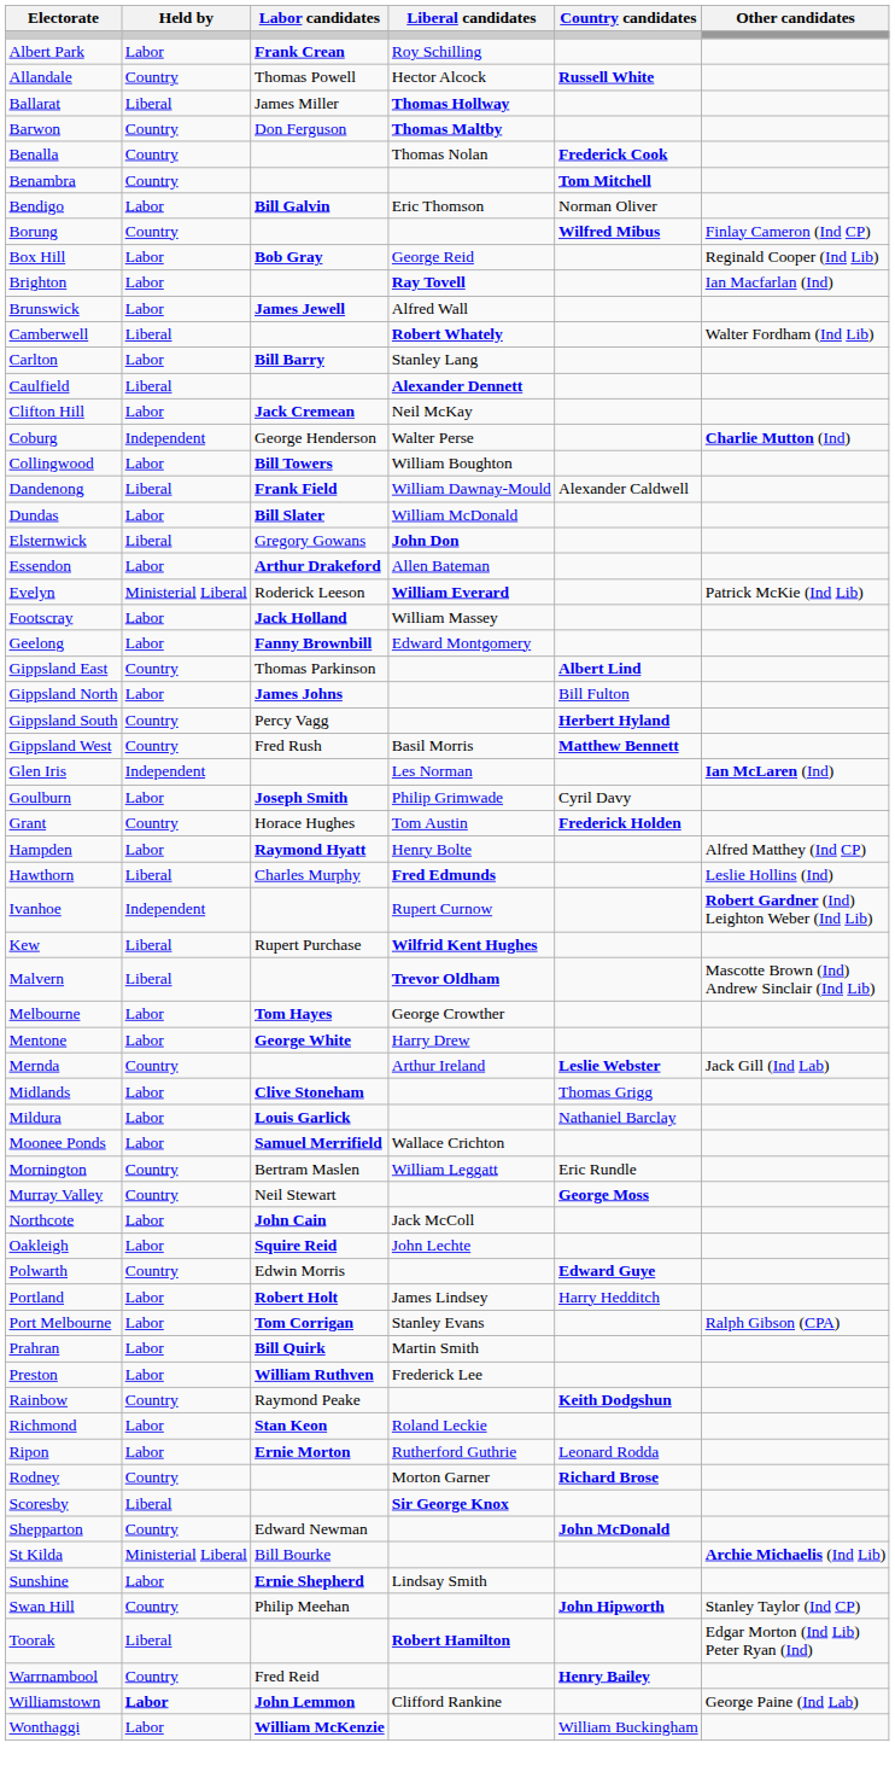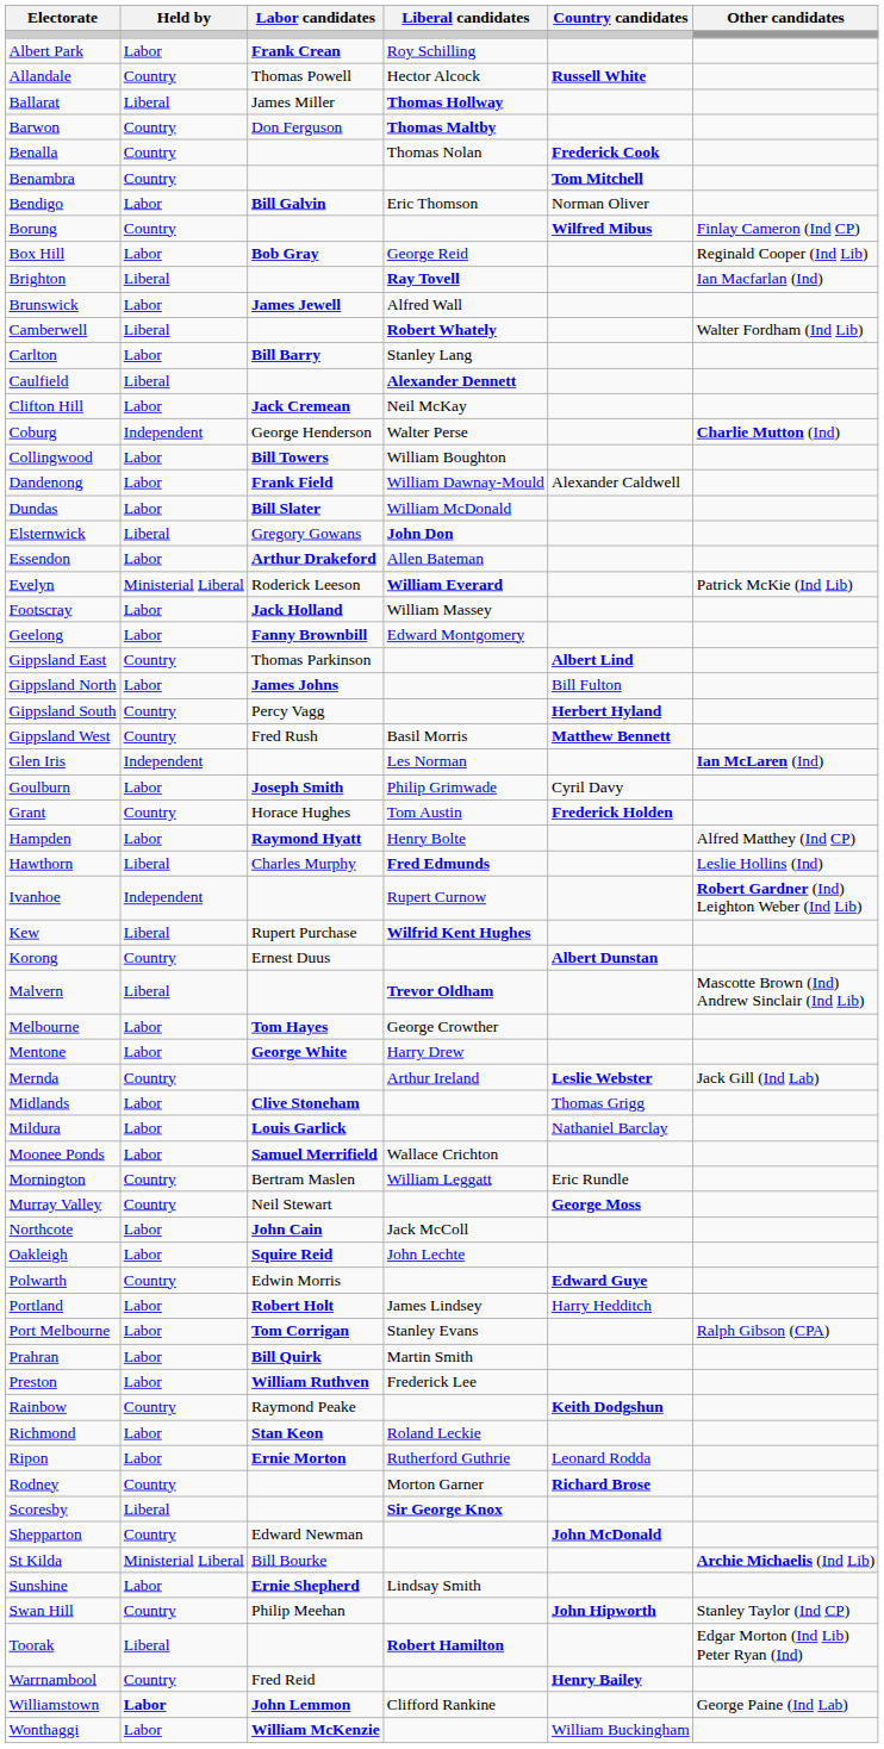Brighton | Held by: Labor -> Liberal
Dandenong | Held by: Liberal -> Labor
+ row: Korong | Country | Ernest Duus | Albert Dunstan
